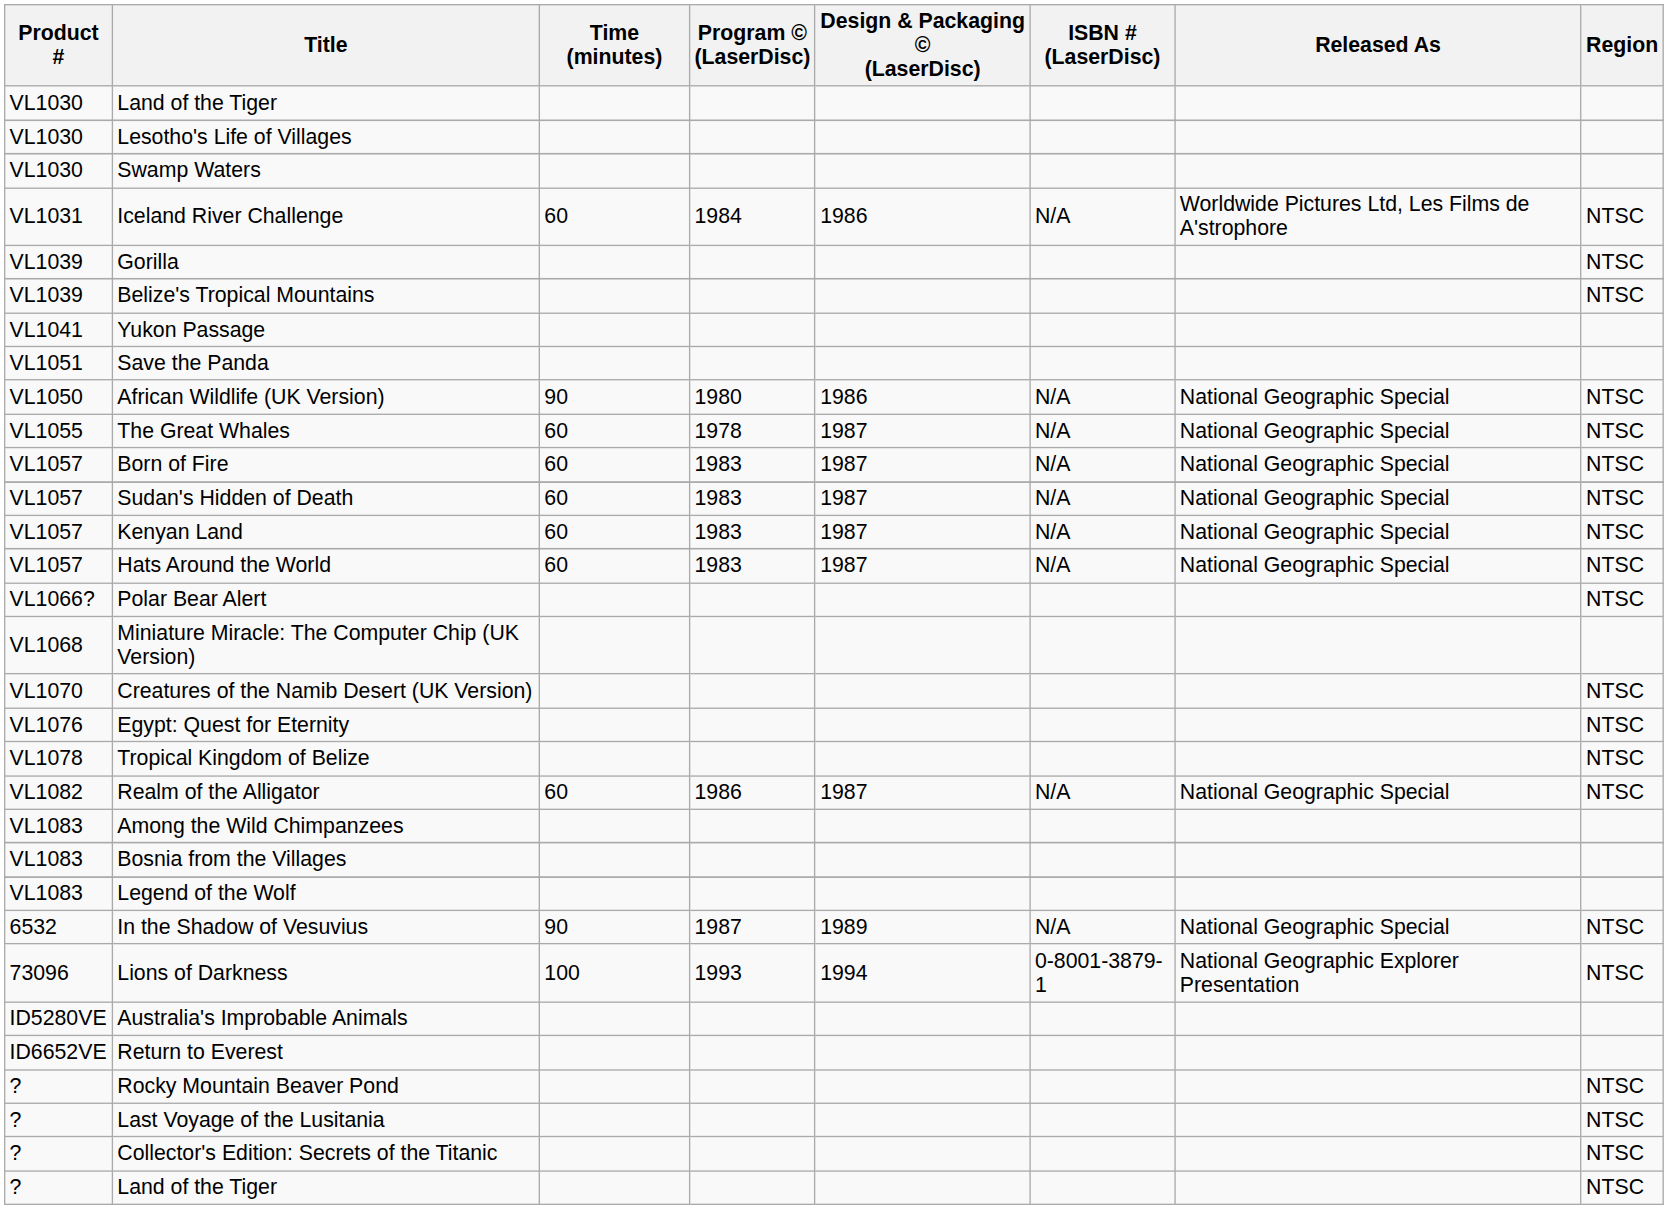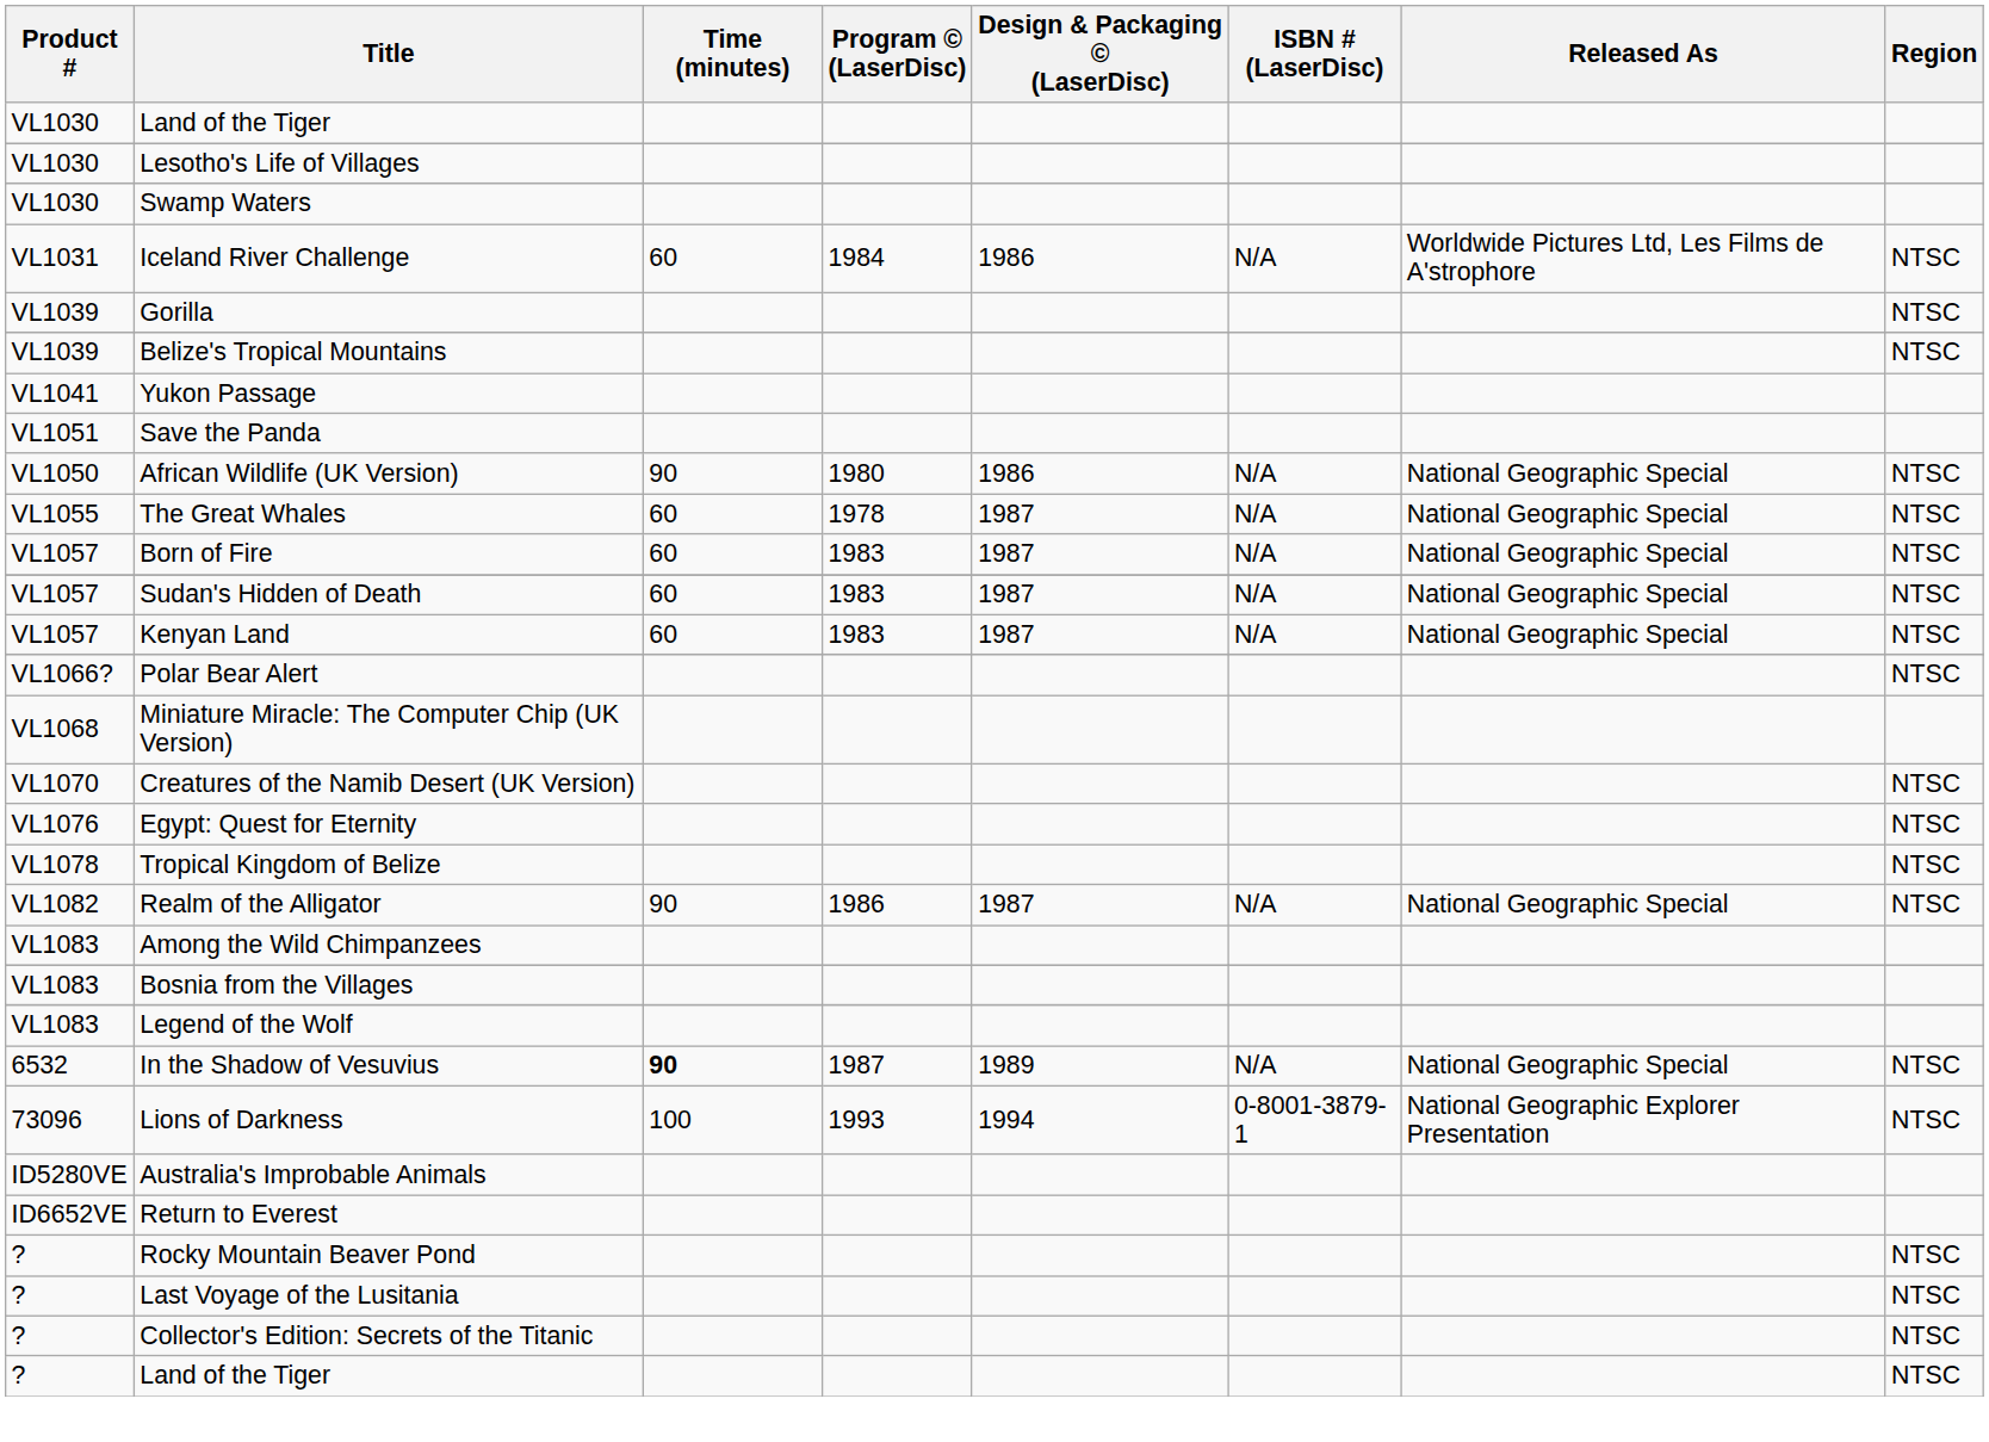- row: VL1057 | Hats Around the World | 60 | 1983 | 1987 | N/A | National Geographic Special | NTSC
Realm of the Alligator | Time (minutes): 60 -> 90
In the Shadow of Vesuvius | Time (minutes): normal -> bold
